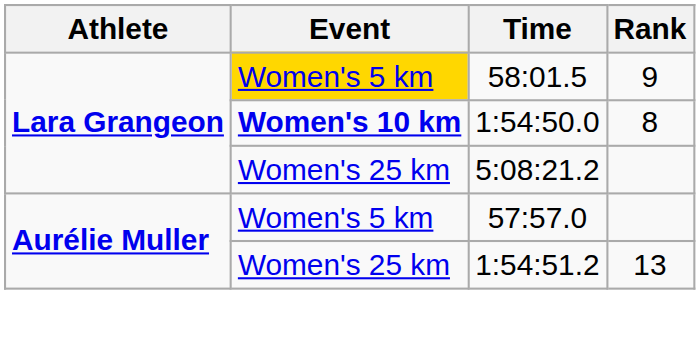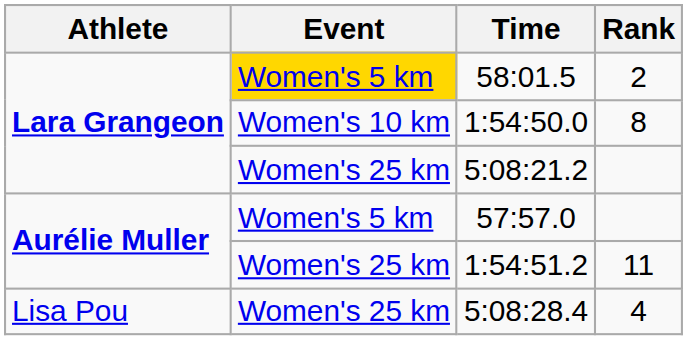58:01.5 | Rank: 9 -> 2
1:54:50.0 | Event: bold -> normal
1:54:51.2 | Rank: 13 -> 11
+ row: Lisa Pou | Women's 25 km | 5:08:28.4 | 4
